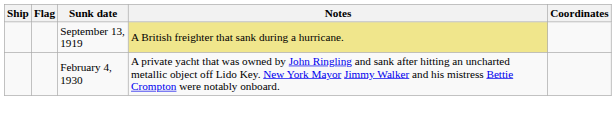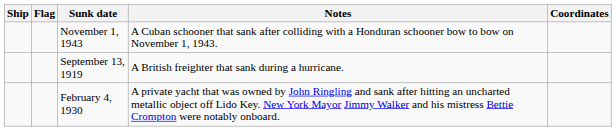+ row: November 1, 1943 | A Cuban schooner that sank after colliding with a Honduran schooner bow to bow on November 1, 1943.
September 13, 1919 | Notes: khaki background -> no background
